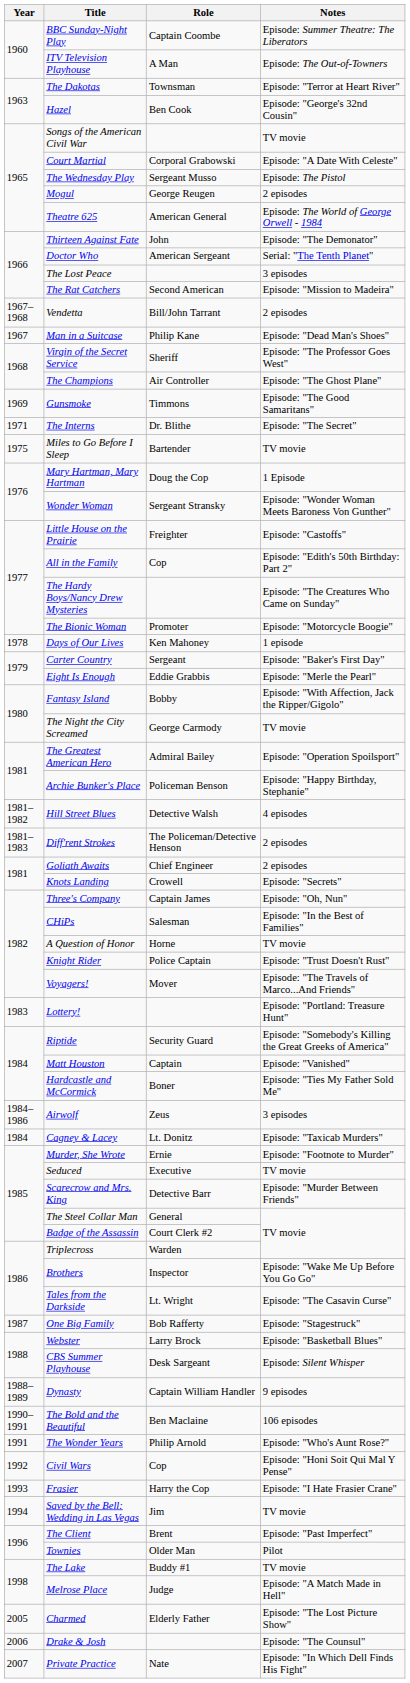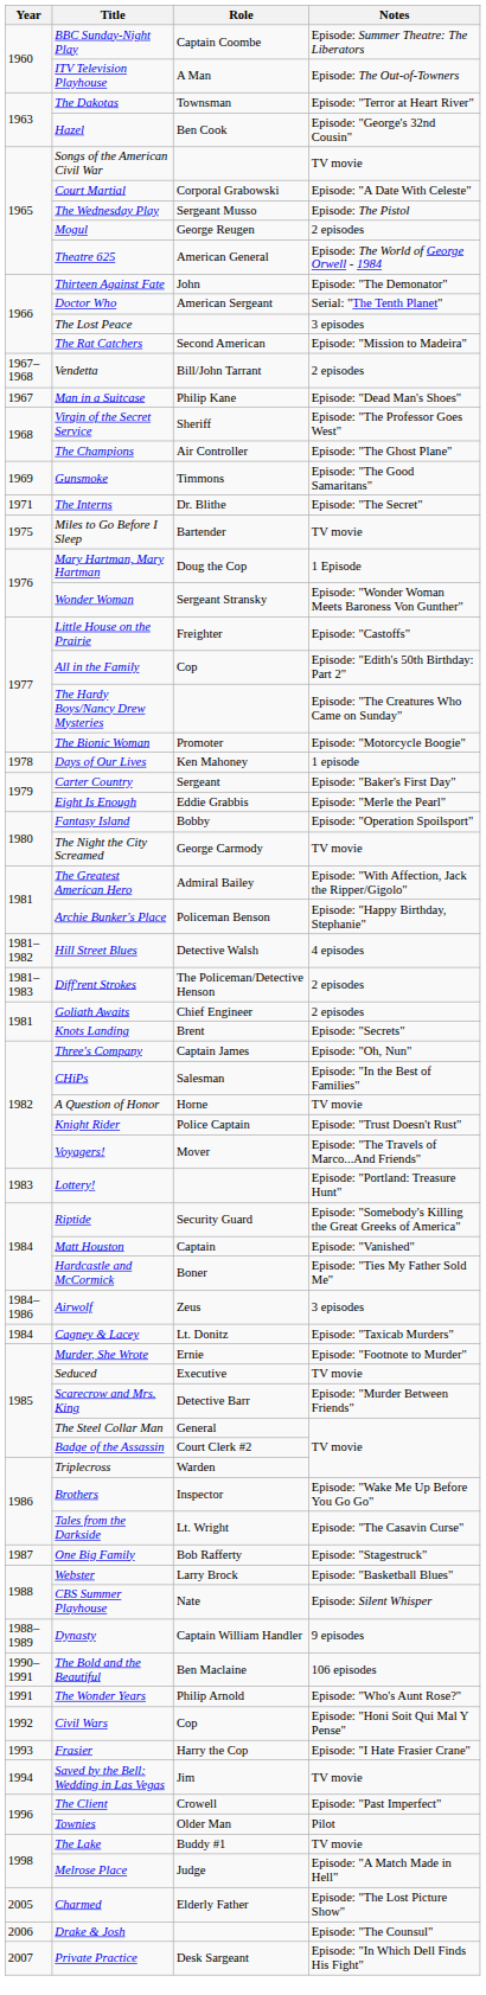Fantasy Island | Notes: Episode: "With Affection, Jack the Ripper/Gigolo" -> Episode: "Operation Spoilsport"
The Greatest American Hero | Notes: Episode: "Operation Spoilsport" -> Episode: "With Affection, Jack the Ripper/Gigolo"
Knots Landing | Role: Crowell -> Brent
CBS Summer Playhouse | Role: Desk Sargeant -> Nate
The Client | Role: Brent -> Crowell
Private Practice | Role: Nate -> Desk Sargeant
